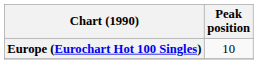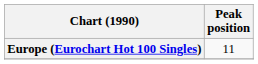Europe (Eurochart Hot 100 Singles) | Peak position: 10 -> 11
